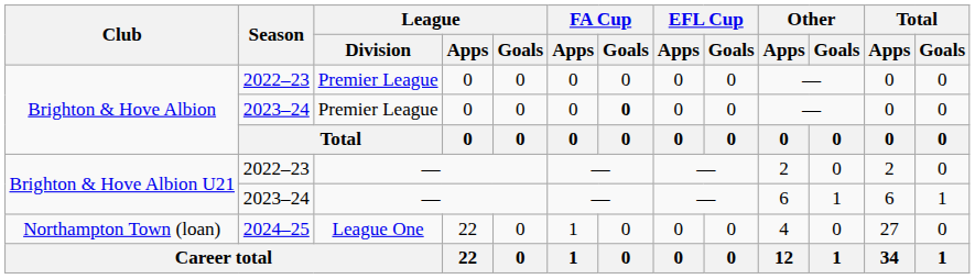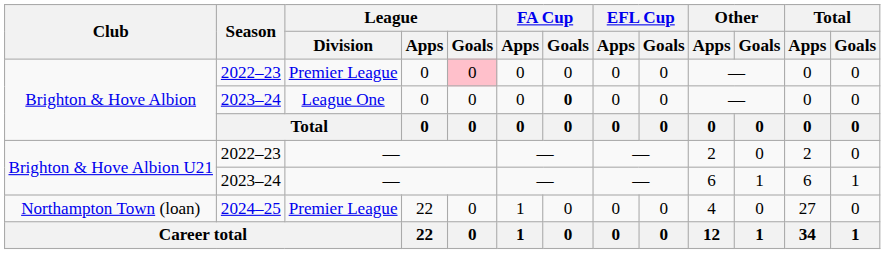Brighton & Hove Albion / 2022–23 | League / Goals: no background -> pink background
Brighton & Hove Albion / 2023–24 | League / Division: Premier League -> League One
Northampton Town (loan) | League / Division: League One -> Premier League
